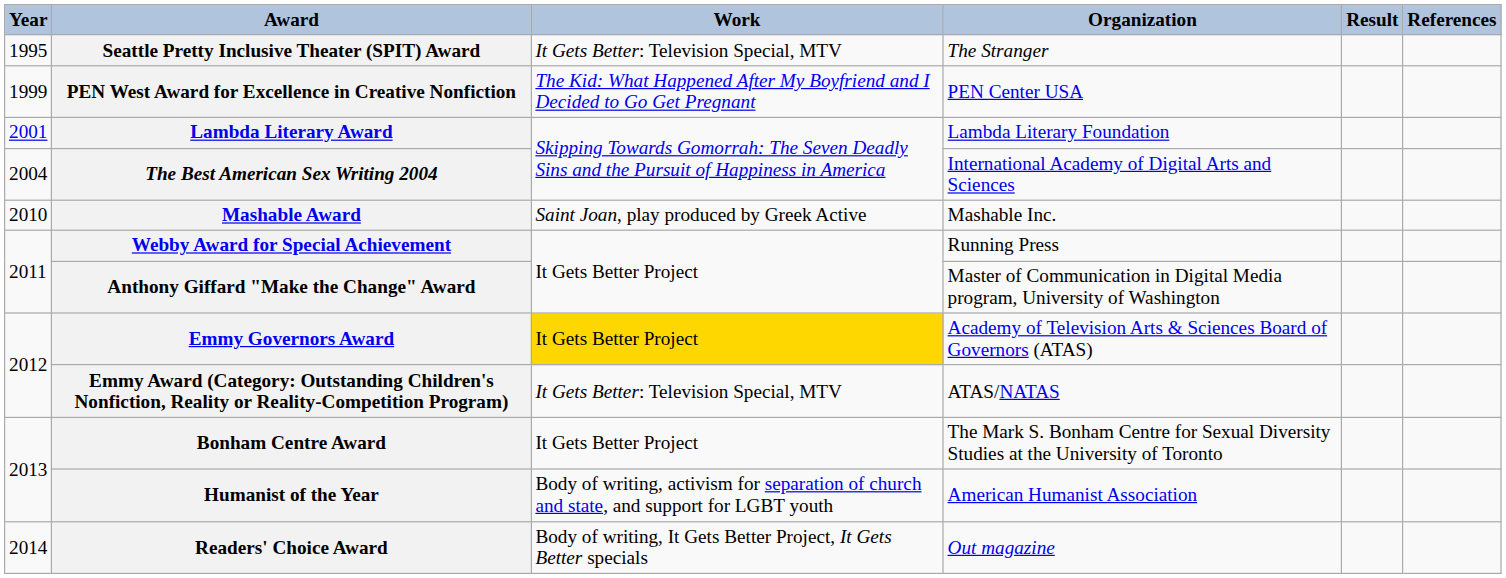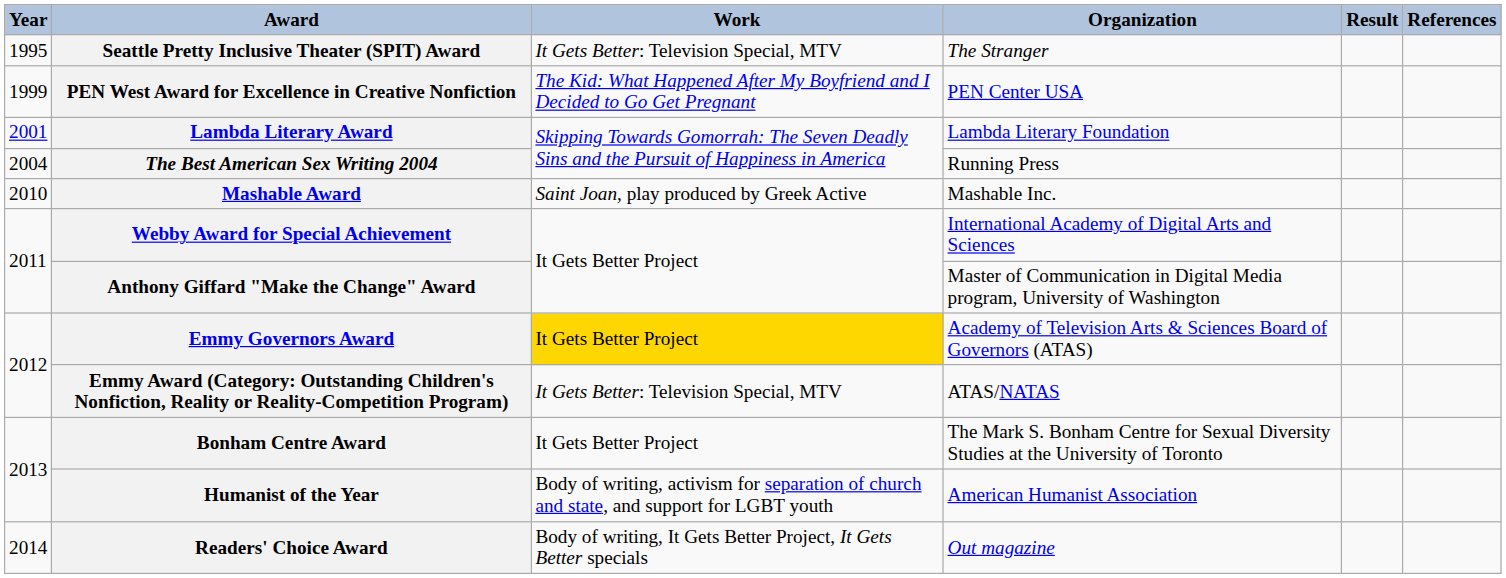The Best American Sex Writing 2004 | Organization: International Academy of Digital Arts and Sciences -> Running Press
Webby Award for Special Achievement | Organization: Running Press -> International Academy of Digital Arts and Sciences
